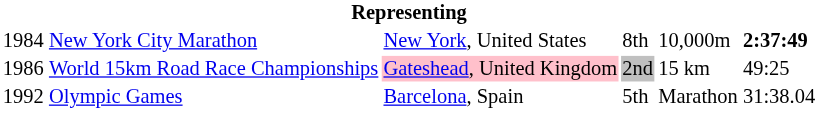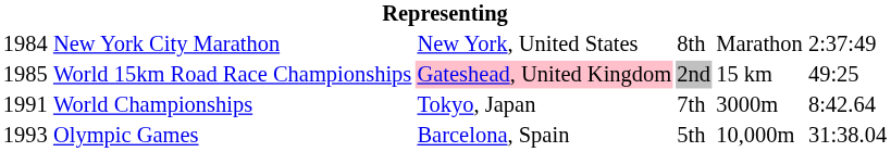New York City Marathon | column 5: 10,000m -> Marathon
New York City Marathon | column 6: bold -> normal
World 15km Road Race Championships | column 1: 1986 -> 1985
+ row: 1991 | World Championships | Tokyo, Japan | 7th | 3000m | 8:42.64
Olympic Games | column 1: 1992 -> 1993
Olympic Games | column 5: Marathon -> 10,000m
